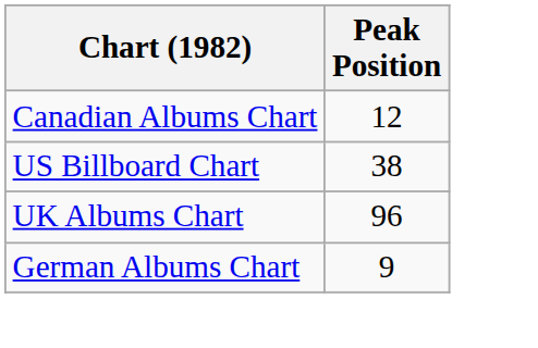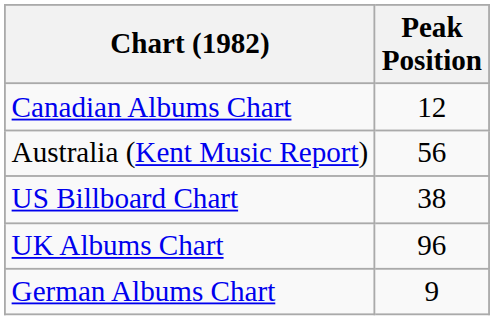+ row: Australia (Kent Music Report) | 56
